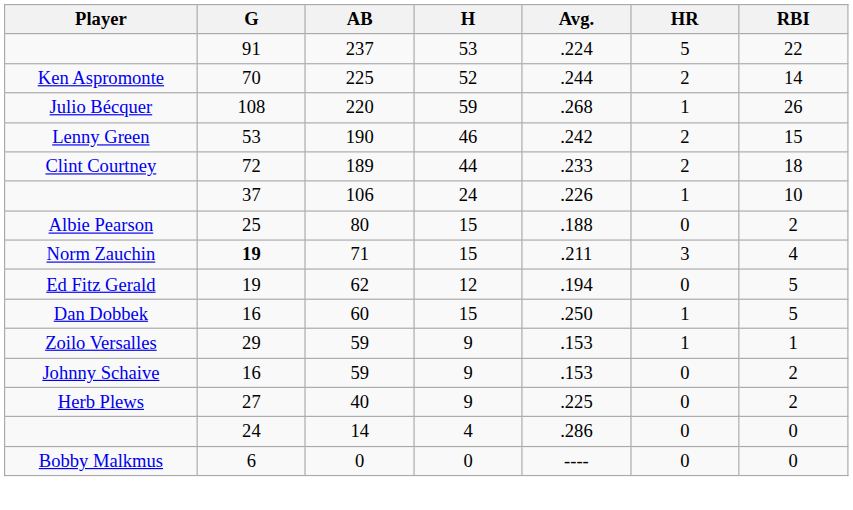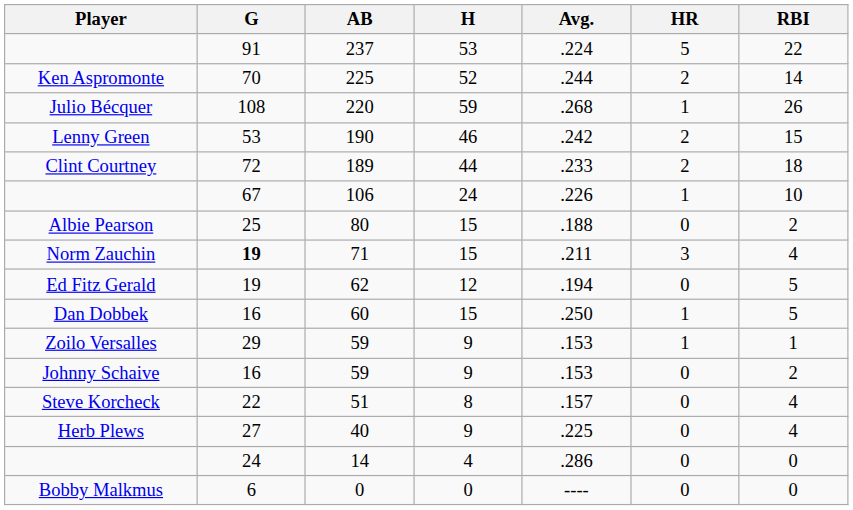106 | G: 37 -> 67
+ row: Steve Korcheck | 22 | 51 | 8 | .157 | 0 | 4
40 | RBI: 2 -> 4
